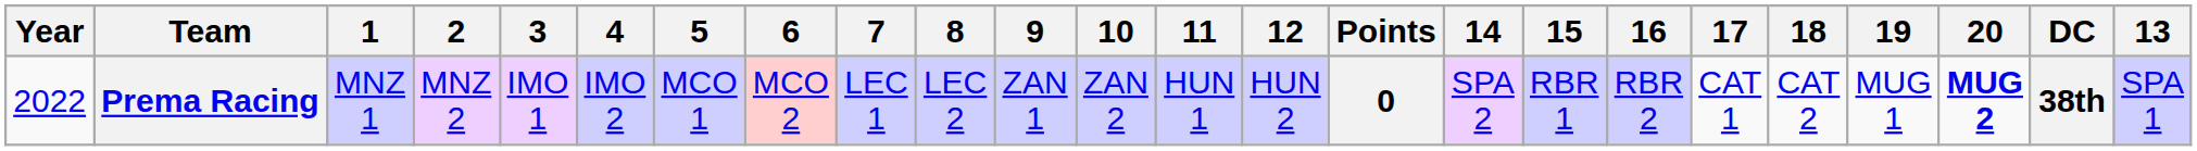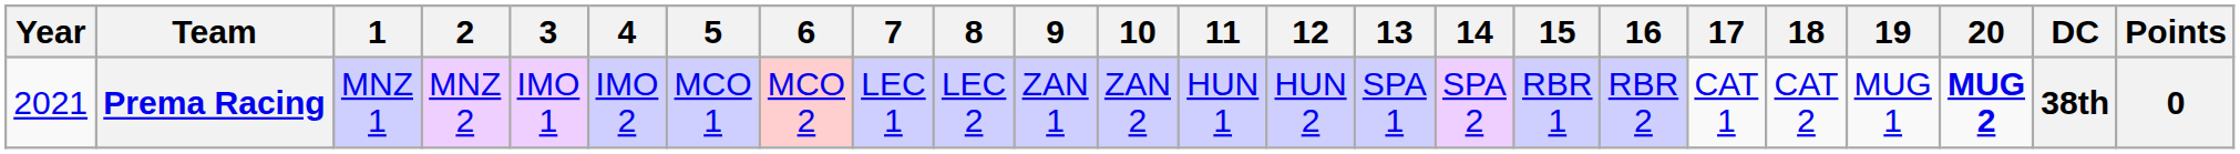columns swapped: 13 <-> Points
Prema Racing | Year: 2022 -> 2021
